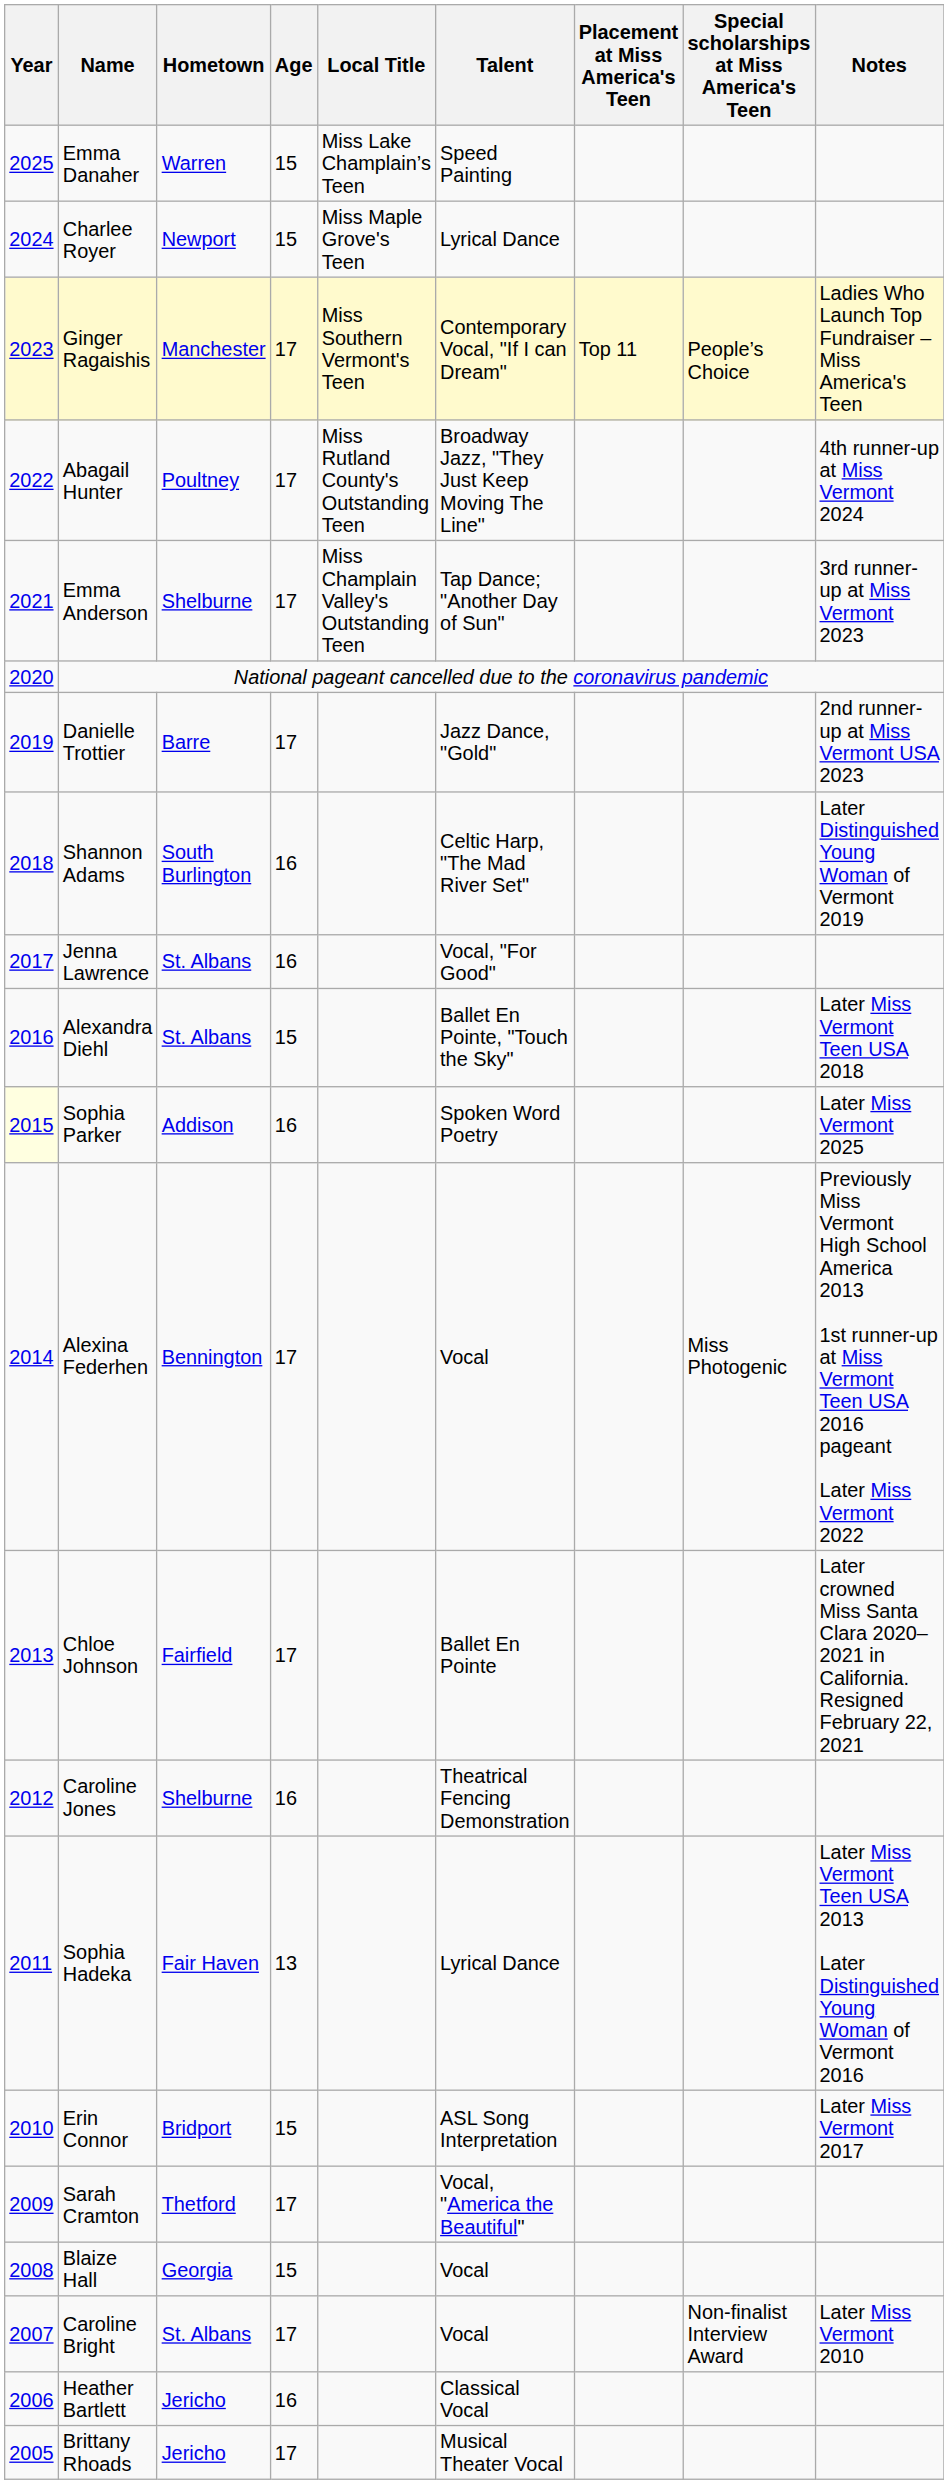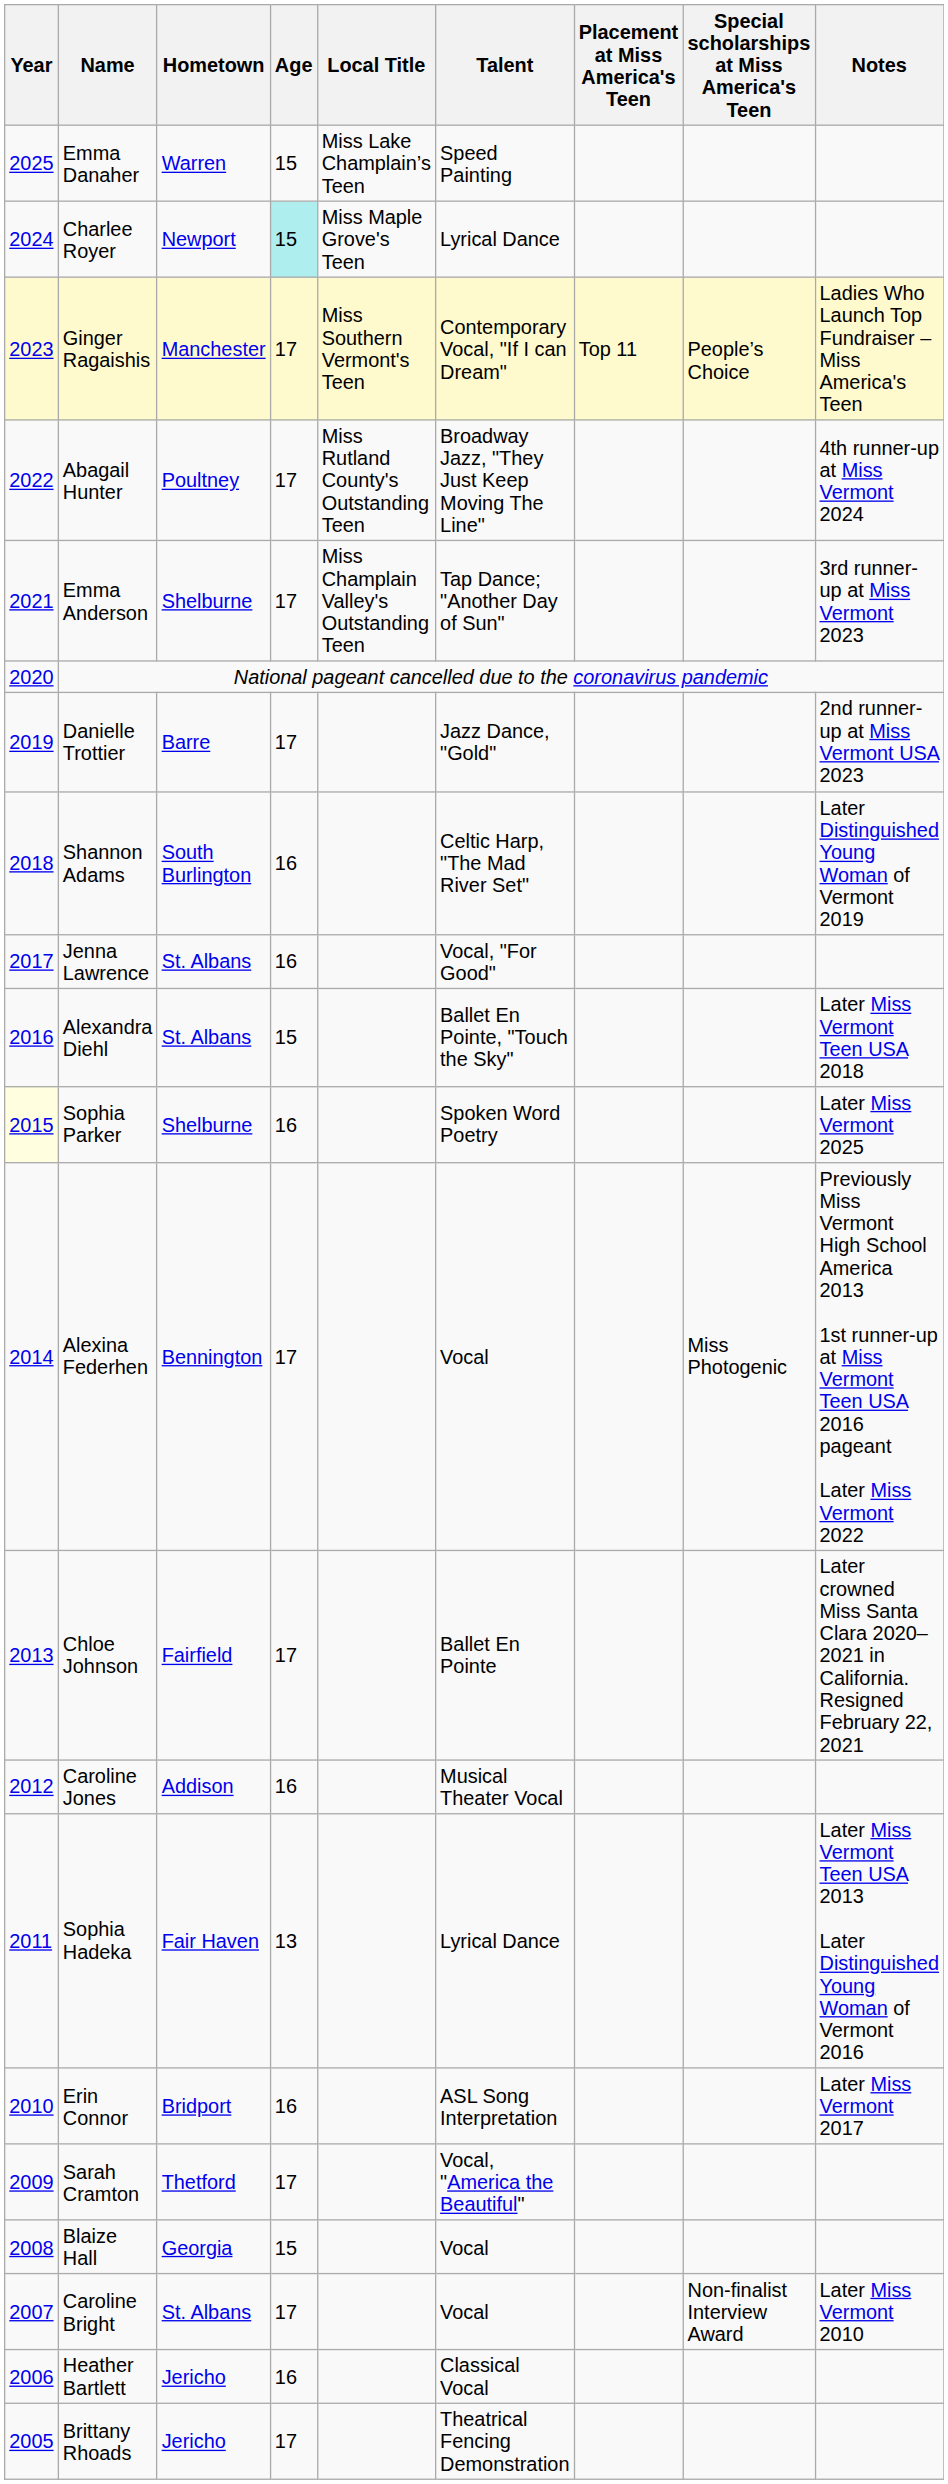Charlee Royer | Age: no background -> paleturquoise background
Sophia Parker | Hometown: Addison -> Shelburne
Caroline Jones | Hometown: Shelburne -> Addison
Caroline Jones | Talent: Theatrical Fencing Demonstration -> Musical Theater Vocal
Erin Connor | Age: 15 -> 16
Brittany Rhoads | Talent: Musical Theater Vocal -> Theatrical Fencing Demonstration
